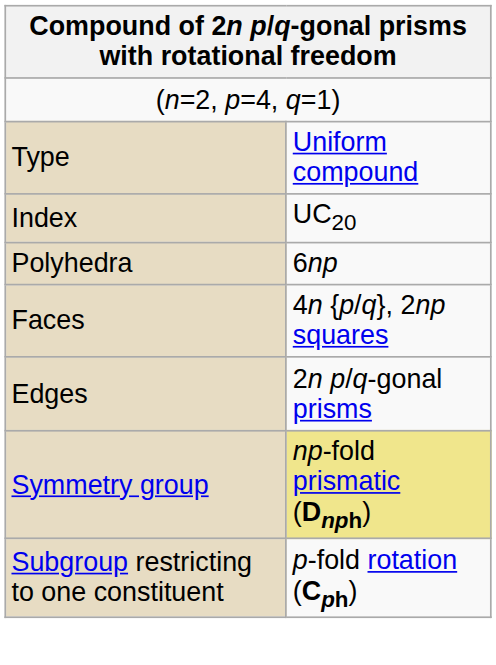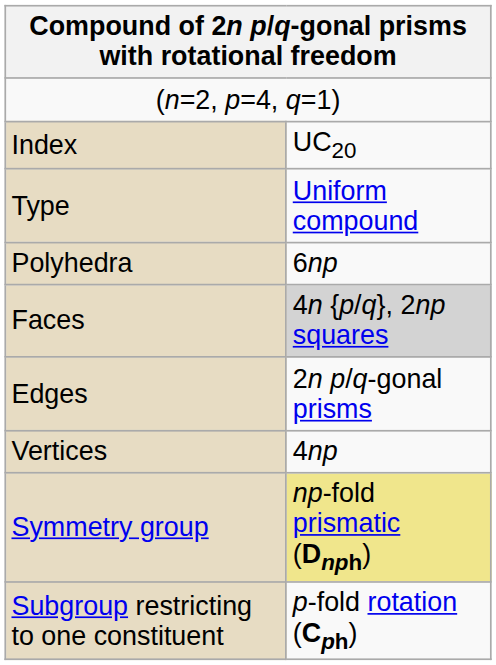rows swapped: Type <-> Index
Faces | column 2: no background -> lightgrey background
+ row: Vertices | 4np
